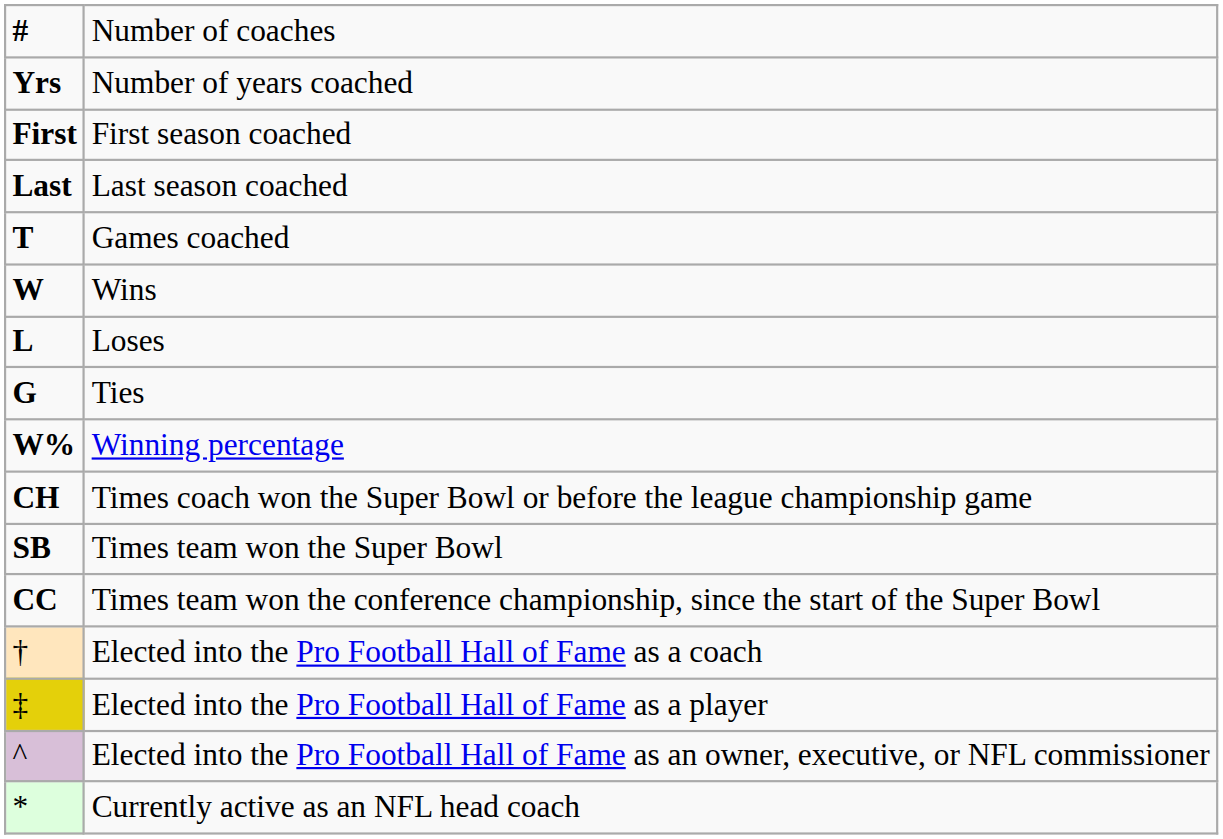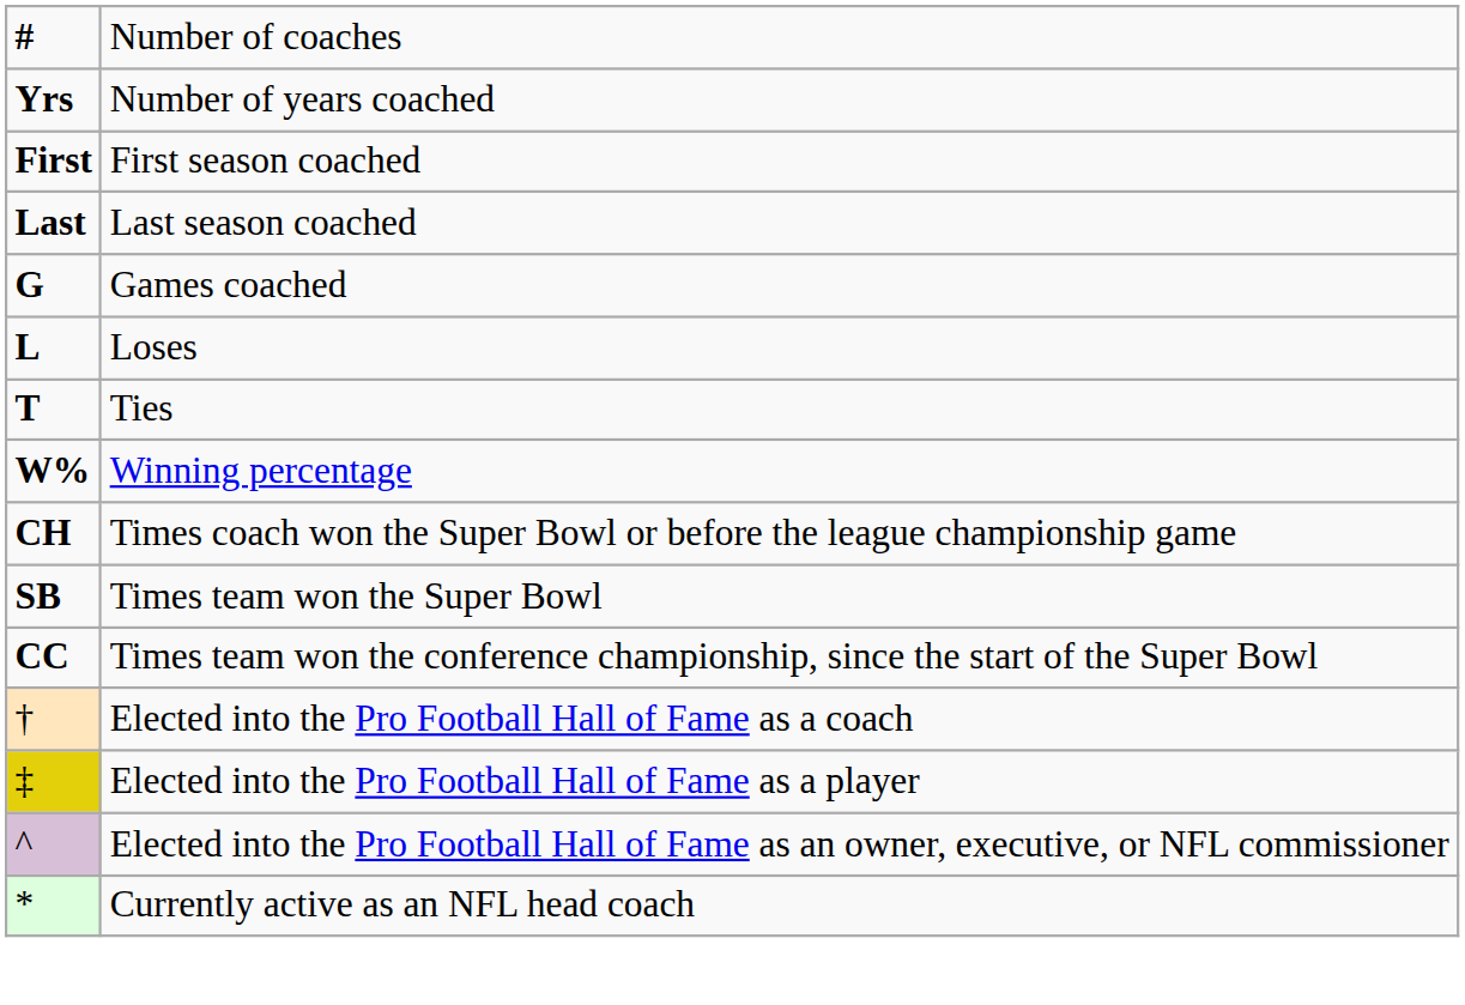Games coached | column 1: T -> G
- row: W | Wins
Ties | column 1: G -> T
